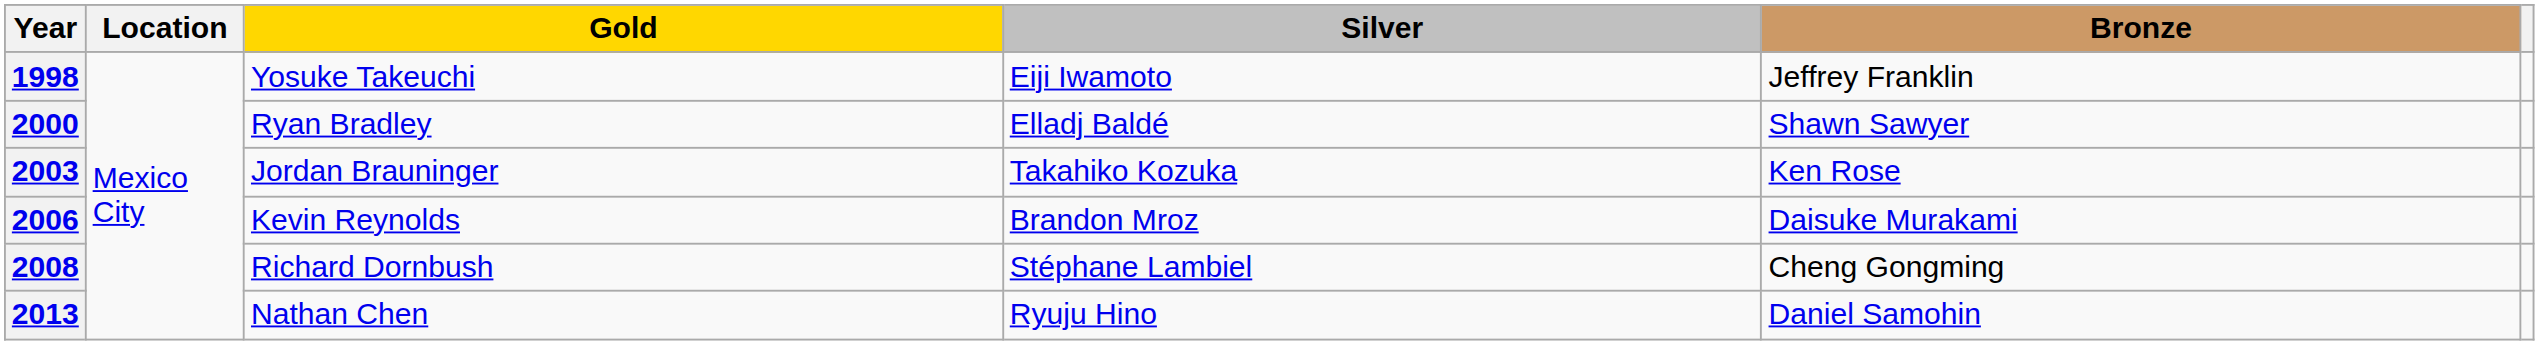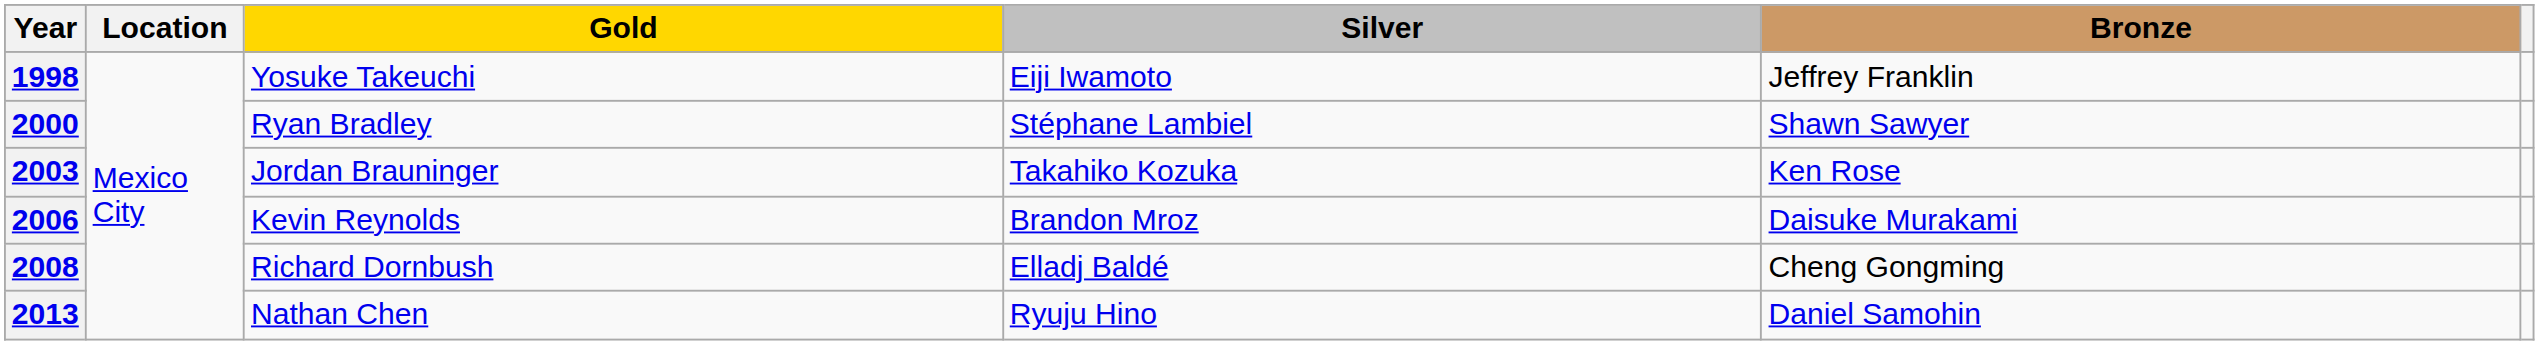2000 | Silver: Elladj Baldé -> Stéphane Lambiel
2008 | Silver: Stéphane Lambiel -> Elladj Baldé
